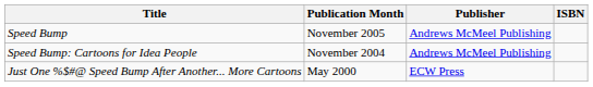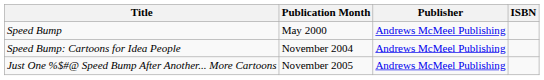Speed Bump | Publication Month: November 2005 -> May 2000
Just One %$#@ Speed Bump After Another... More Cartoons | Publication Month: May 2000 -> November 2005
Just One %$#@ Speed Bump After Another... More Cartoons | Publisher: ECW Press -> Andrews McMeel Publishing
